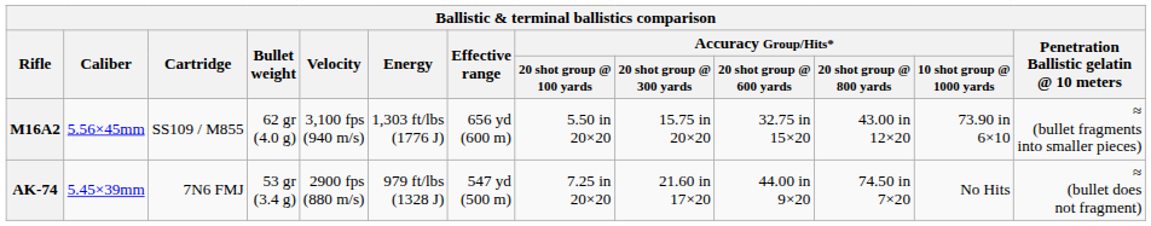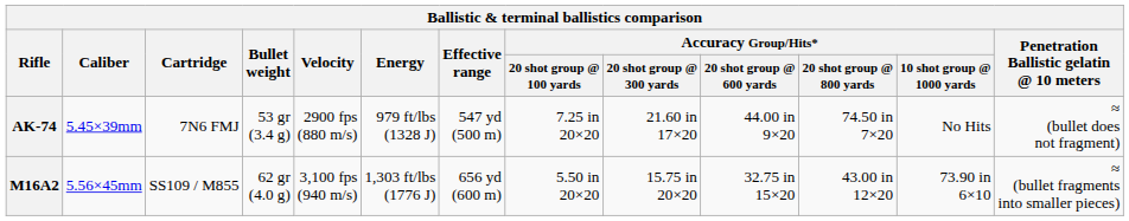rows swapped: M16A2 <-> AK-74
